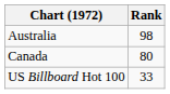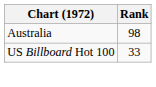- row: Canada | 80
